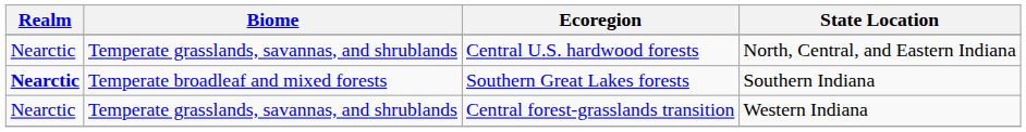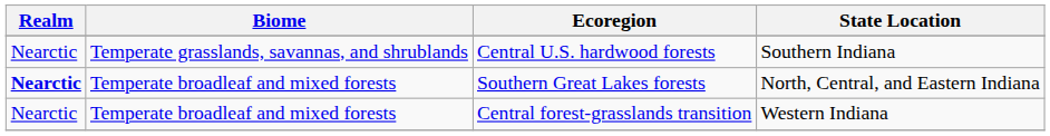Central U.S. hardwood forests | State Location: North, Central, and Eastern Indiana -> Southern Indiana
Southern Great Lakes forests | State Location: Southern Indiana -> North, Central, and Eastern Indiana
Central forest-grasslands transition | Biome: Temperate grasslands, savannas, and shrublands -> Temperate broadleaf and mixed forests
